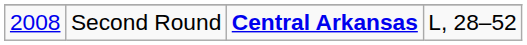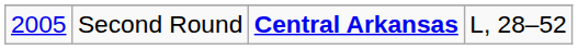Second Round | column 1: 2008 -> 2005
